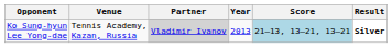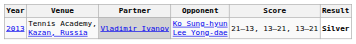columns swapped: Year <-> Opponent
Tennis Academy, Kazan, Russia | Score: lightblue background -> no background
